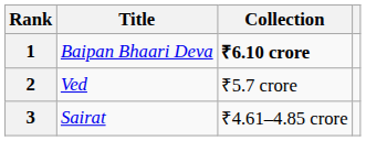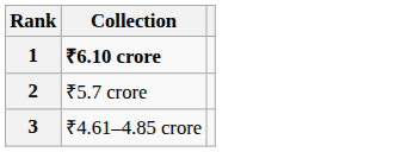- column: Title | Baipan Bhaari Deva | Ved | Sairat
